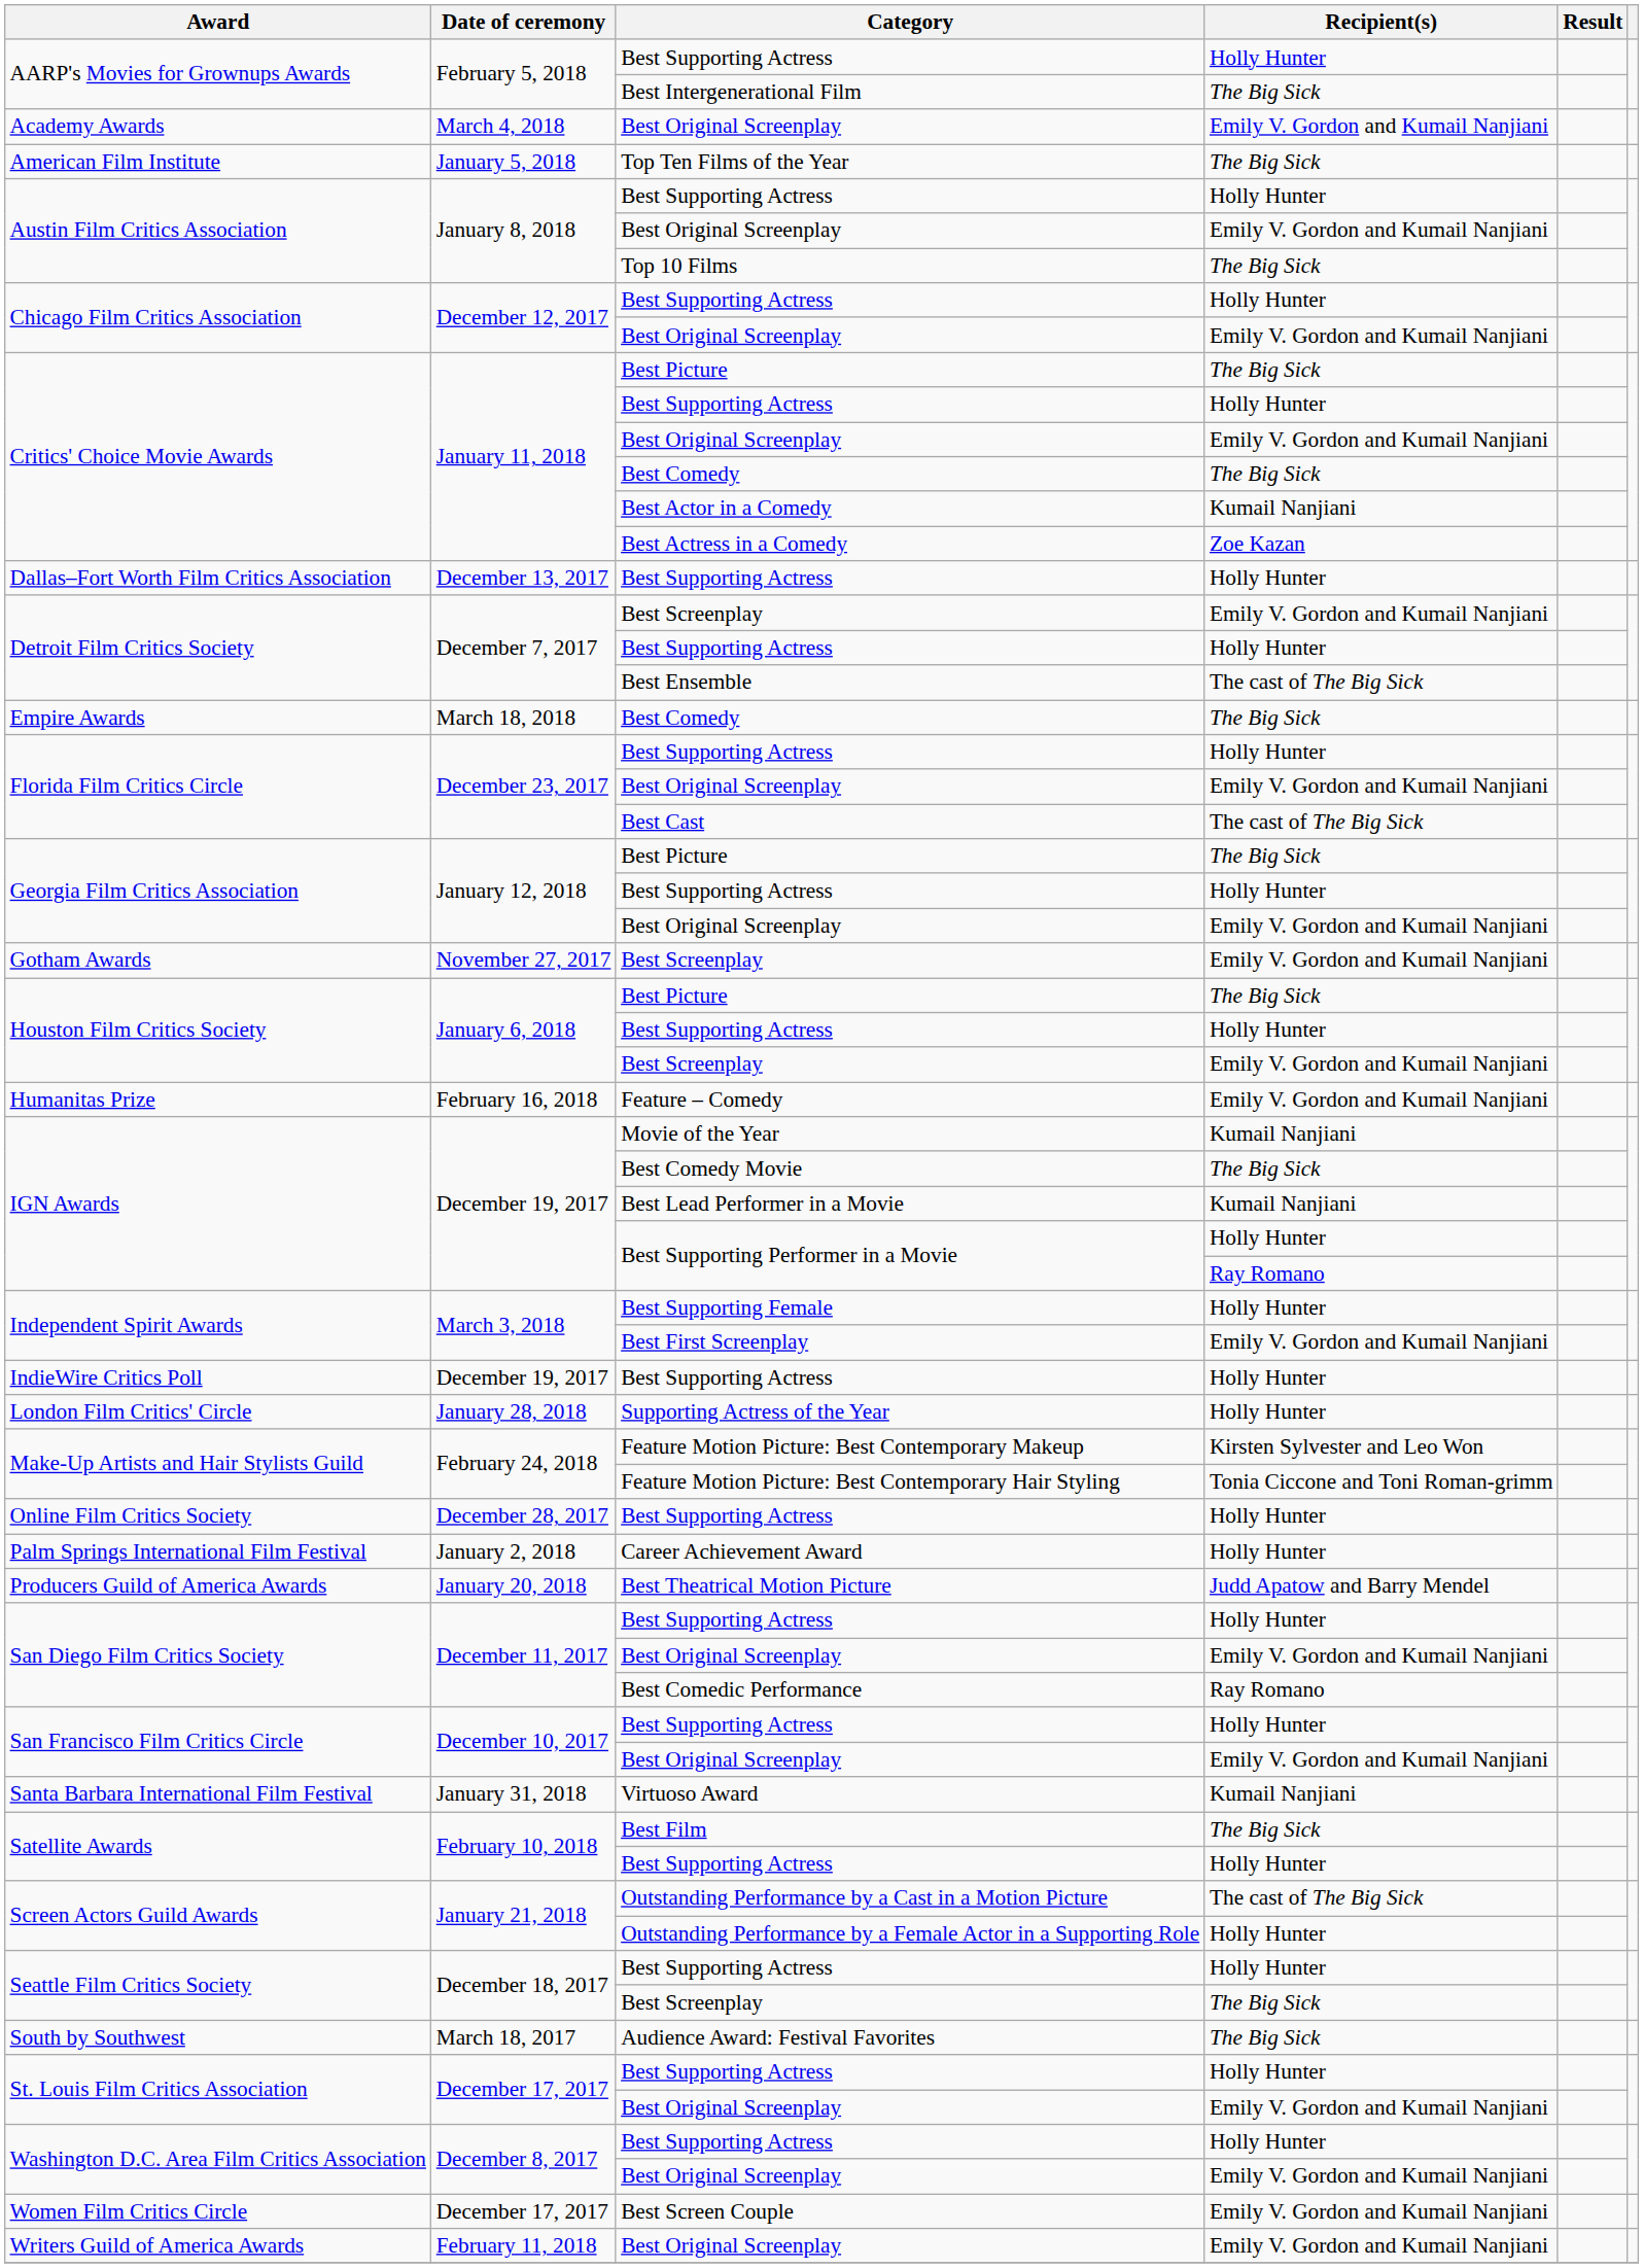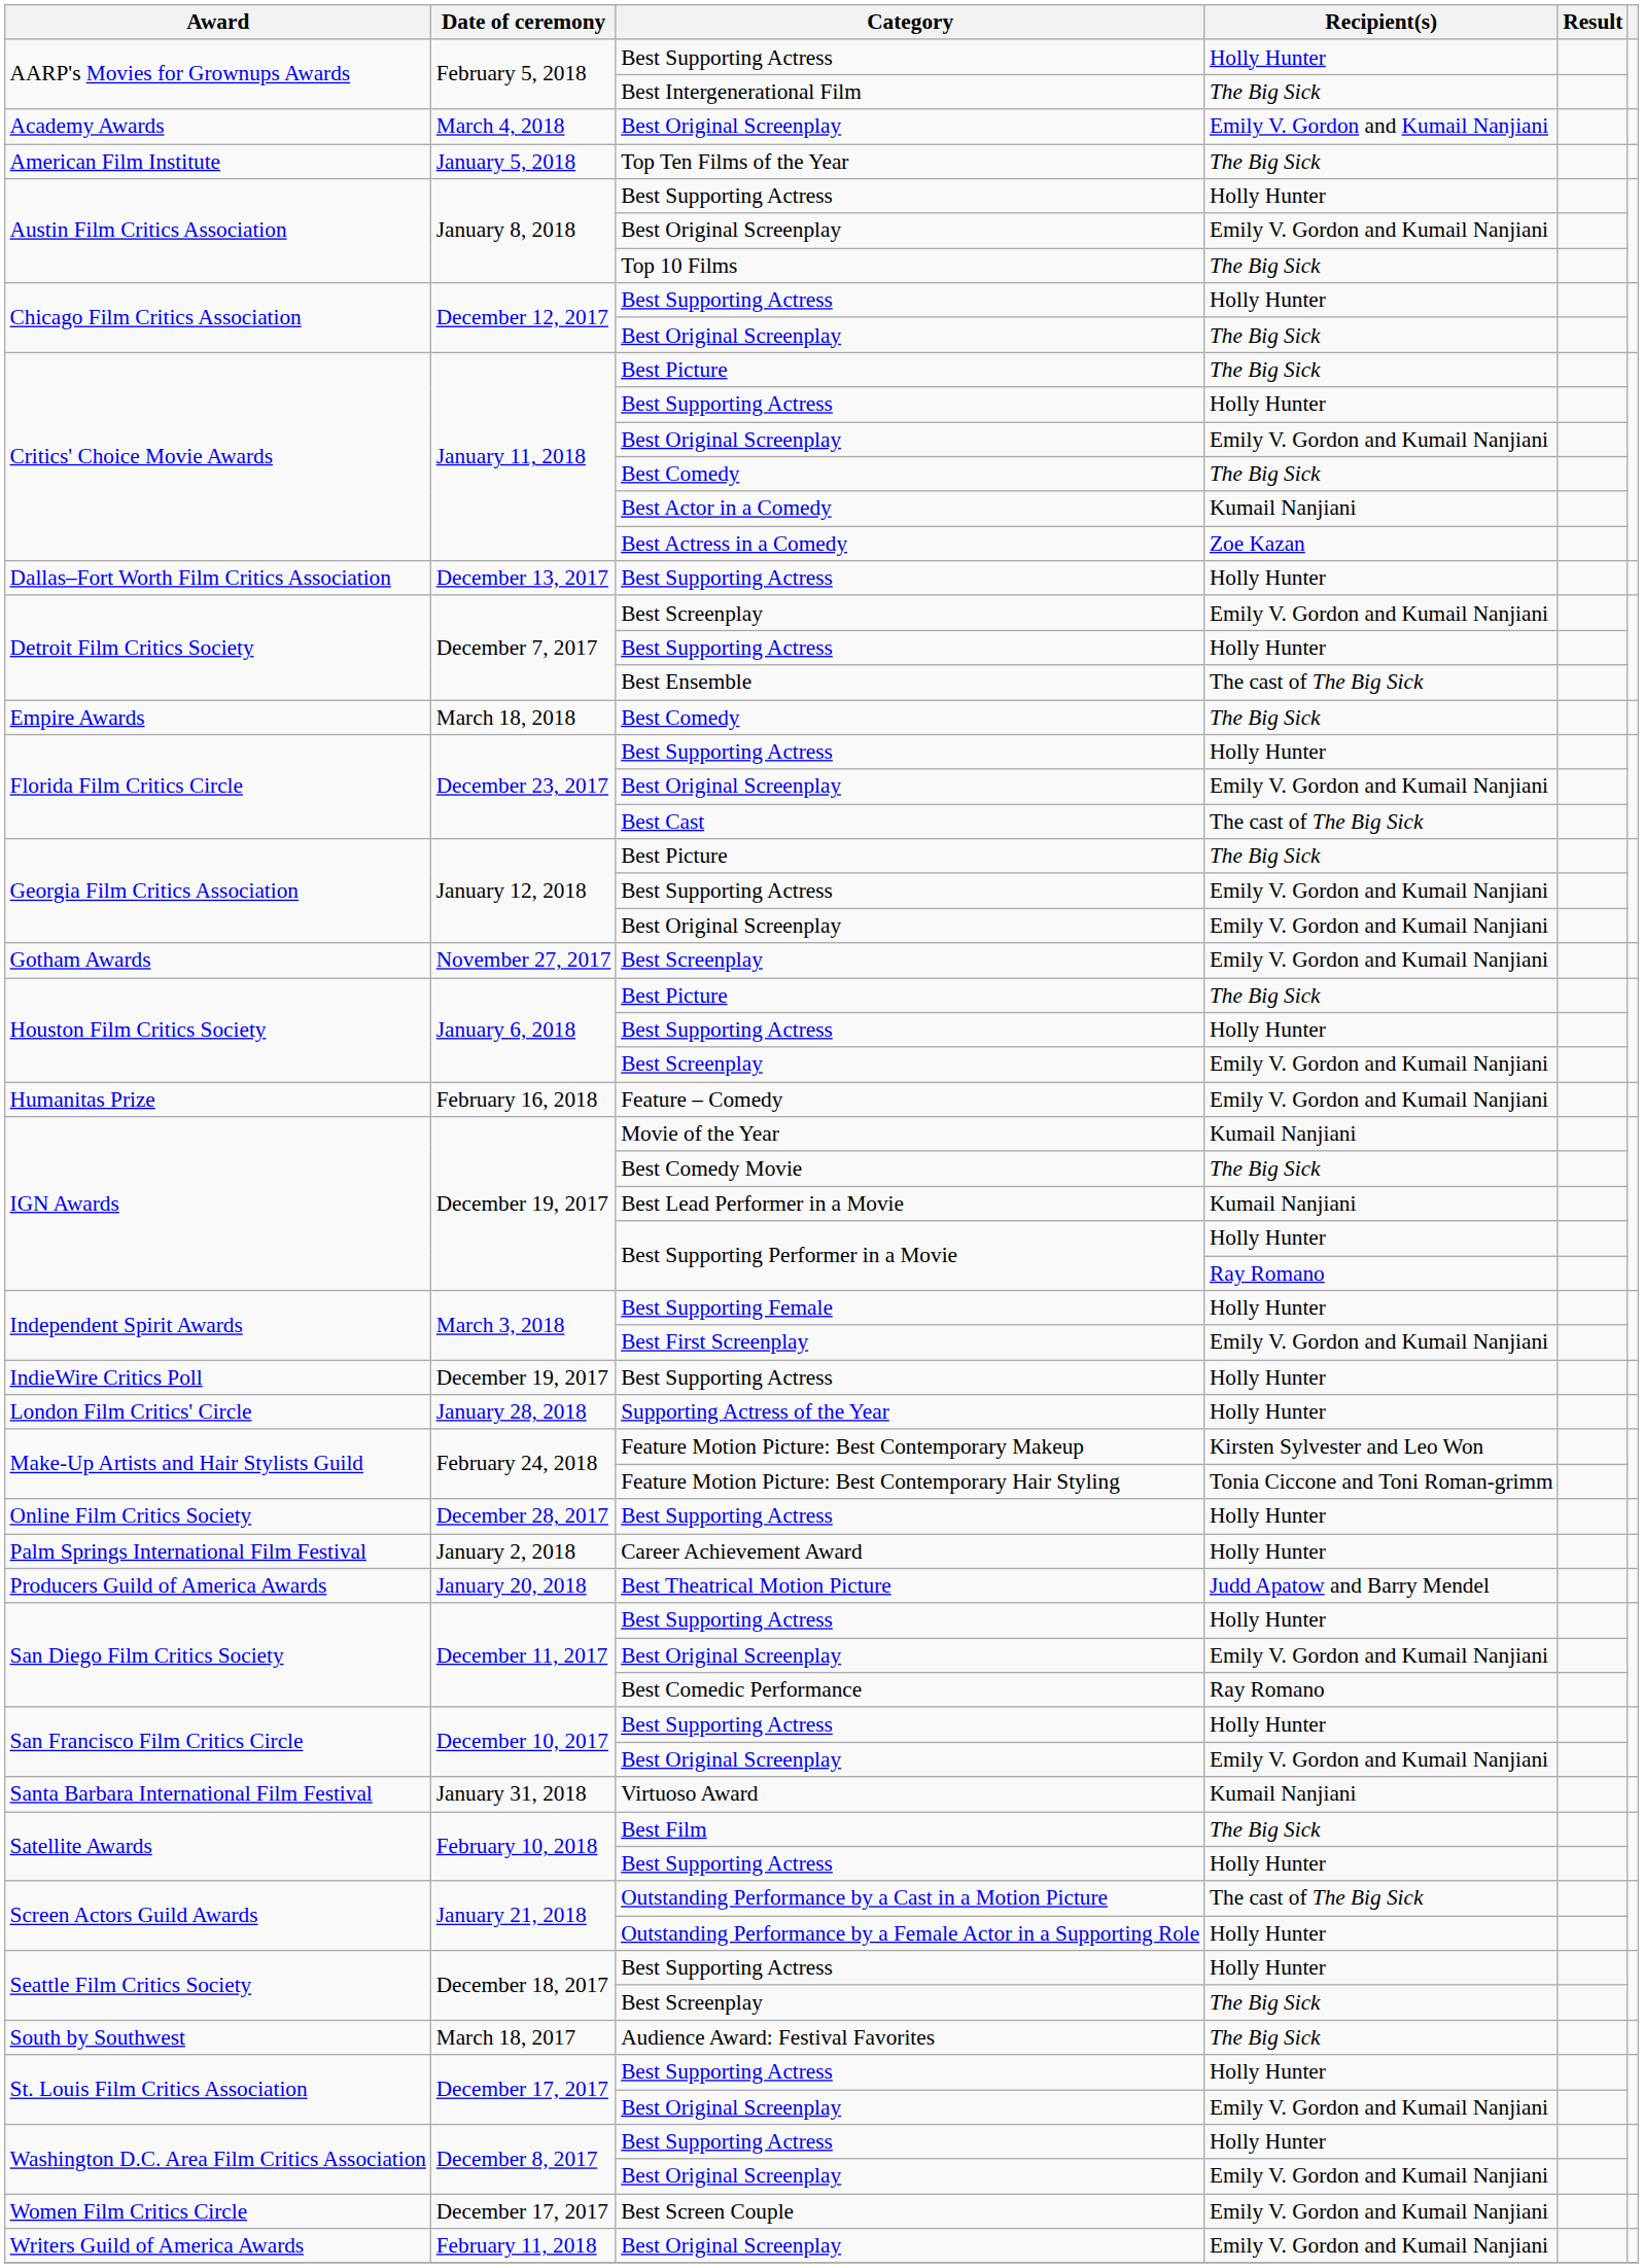Chicago Film Critics Association / Best Original Screenplay | Recipient(s): Emily V. Gordon and Kumail Nanjiani -> The Big Sick
Georgia Film Critics Association / Best Supporting Actress | Recipient(s): Holly Hunter -> Emily V. Gordon and Kumail Nanjiani
